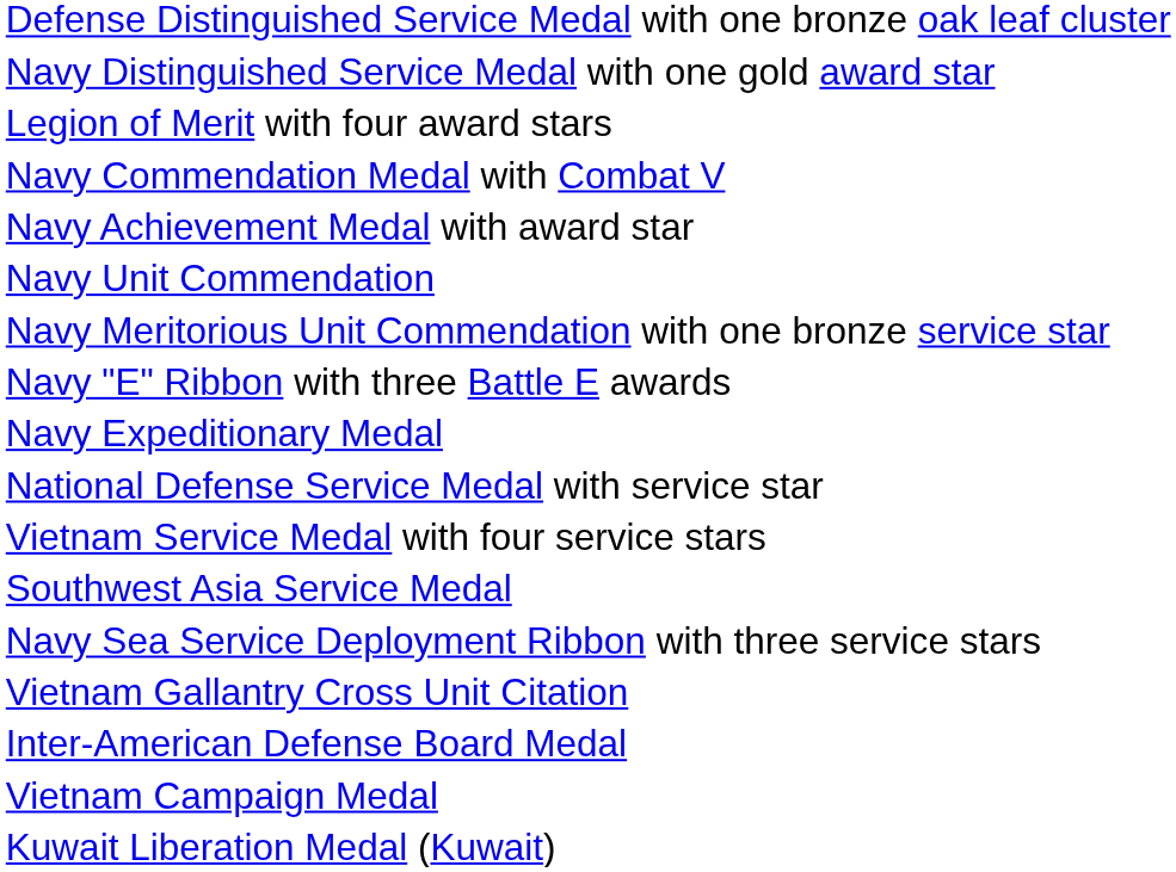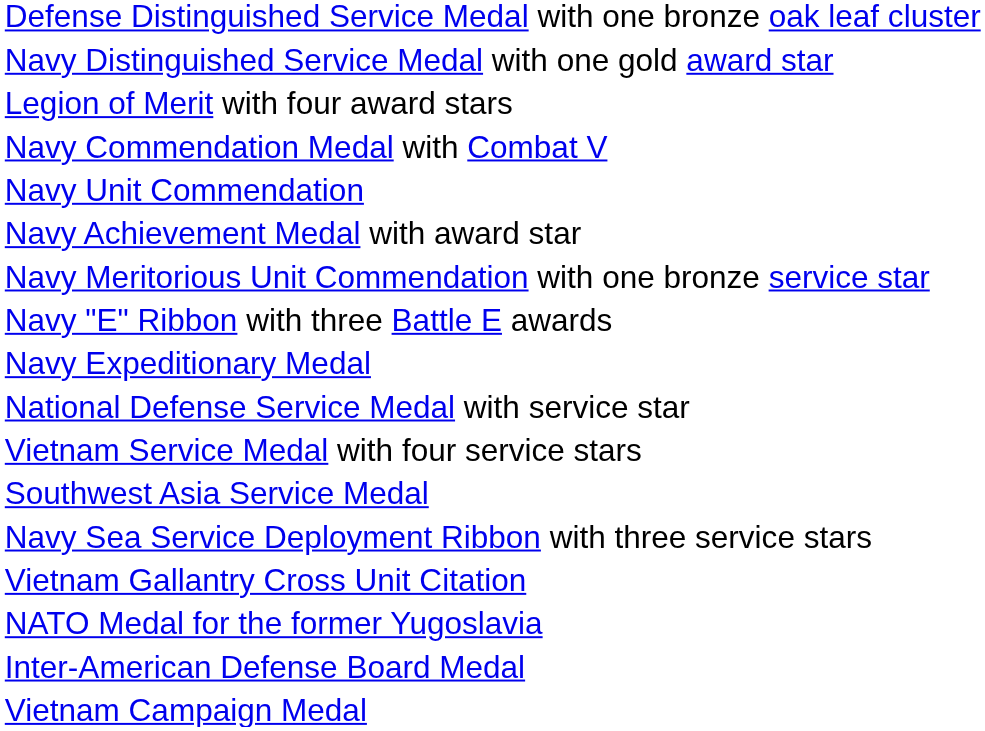rows swapped: Navy Achievement Medal with award star <-> Navy Unit Commendation
+ row: NATO Medal for the former Yugoslavia
- row: Kuwait Liberation Medal (Kuwait)
